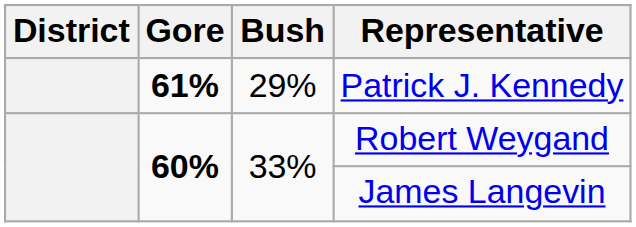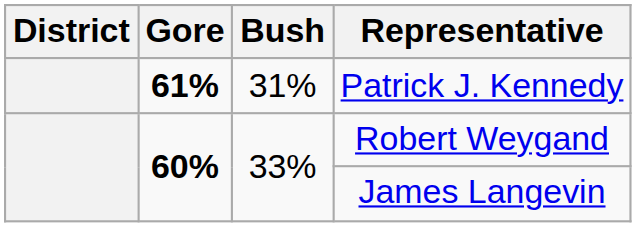Patrick J. Kennedy | Bush: 29% -> 31%
